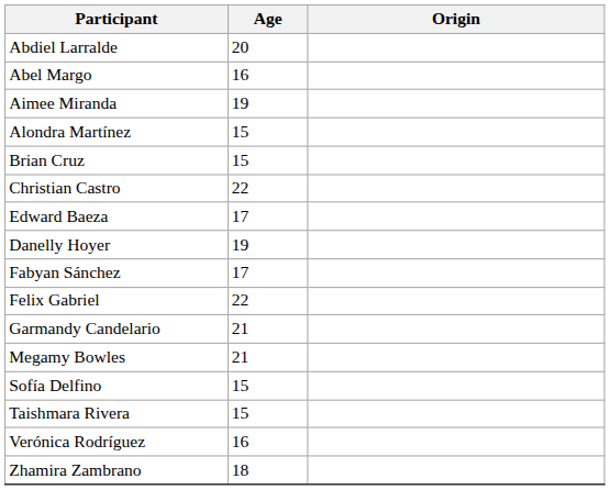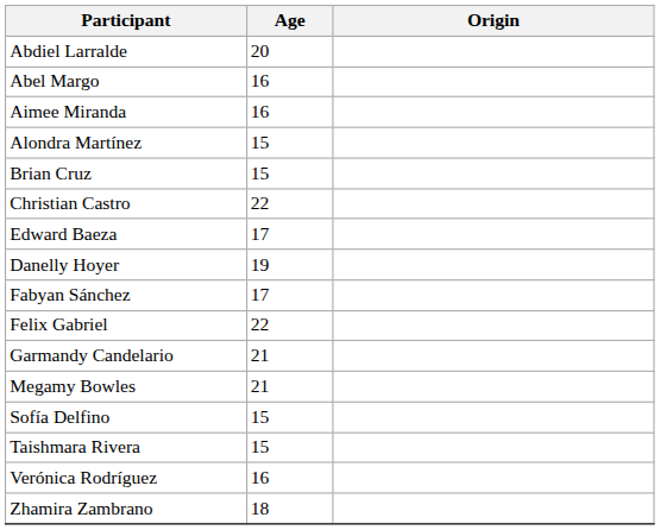Aimee Miranda | Age: 19 -> 16
